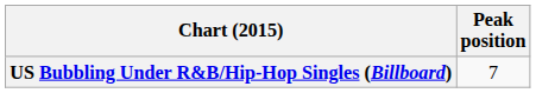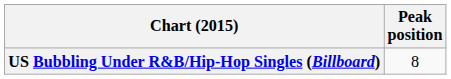US Bubbling Under R&B/Hip-Hop Singles (Billboard) | Peak position: 7 -> 8
